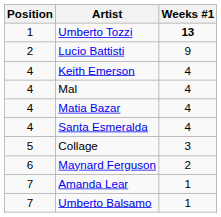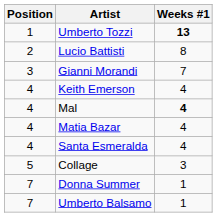Lucio Battisti | Weeks #1: 9 -> 8
+ row: 3 | Gianni Morandi | 7
Mal | Weeks #1: normal -> bold
- row: 6 | Maynard Ferguson | 2
- row: 7 | Amanda Lear | 1
+ row: 7 | Donna Summer | 1
